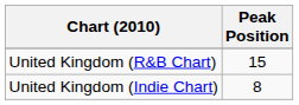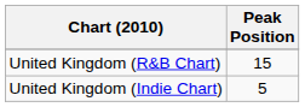United Kingdom (Indie Chart) | Peak Position: 8 -> 5
